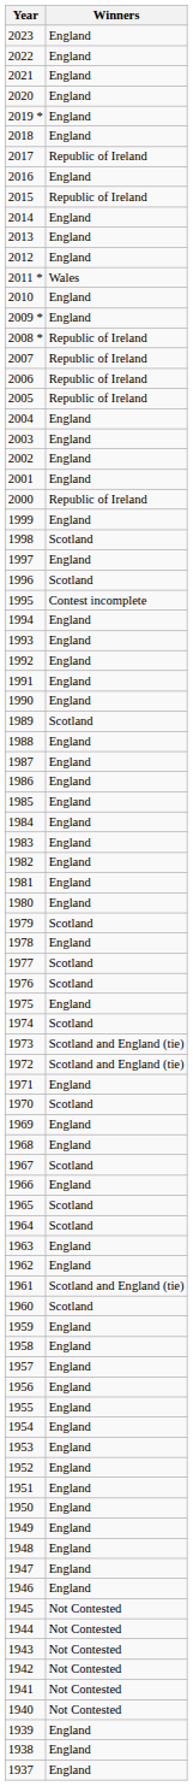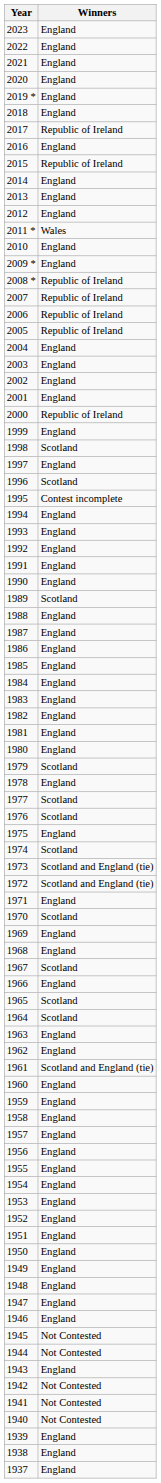1960 | Winners: Scotland -> England
1943 | Winners: Not Contested -> England
